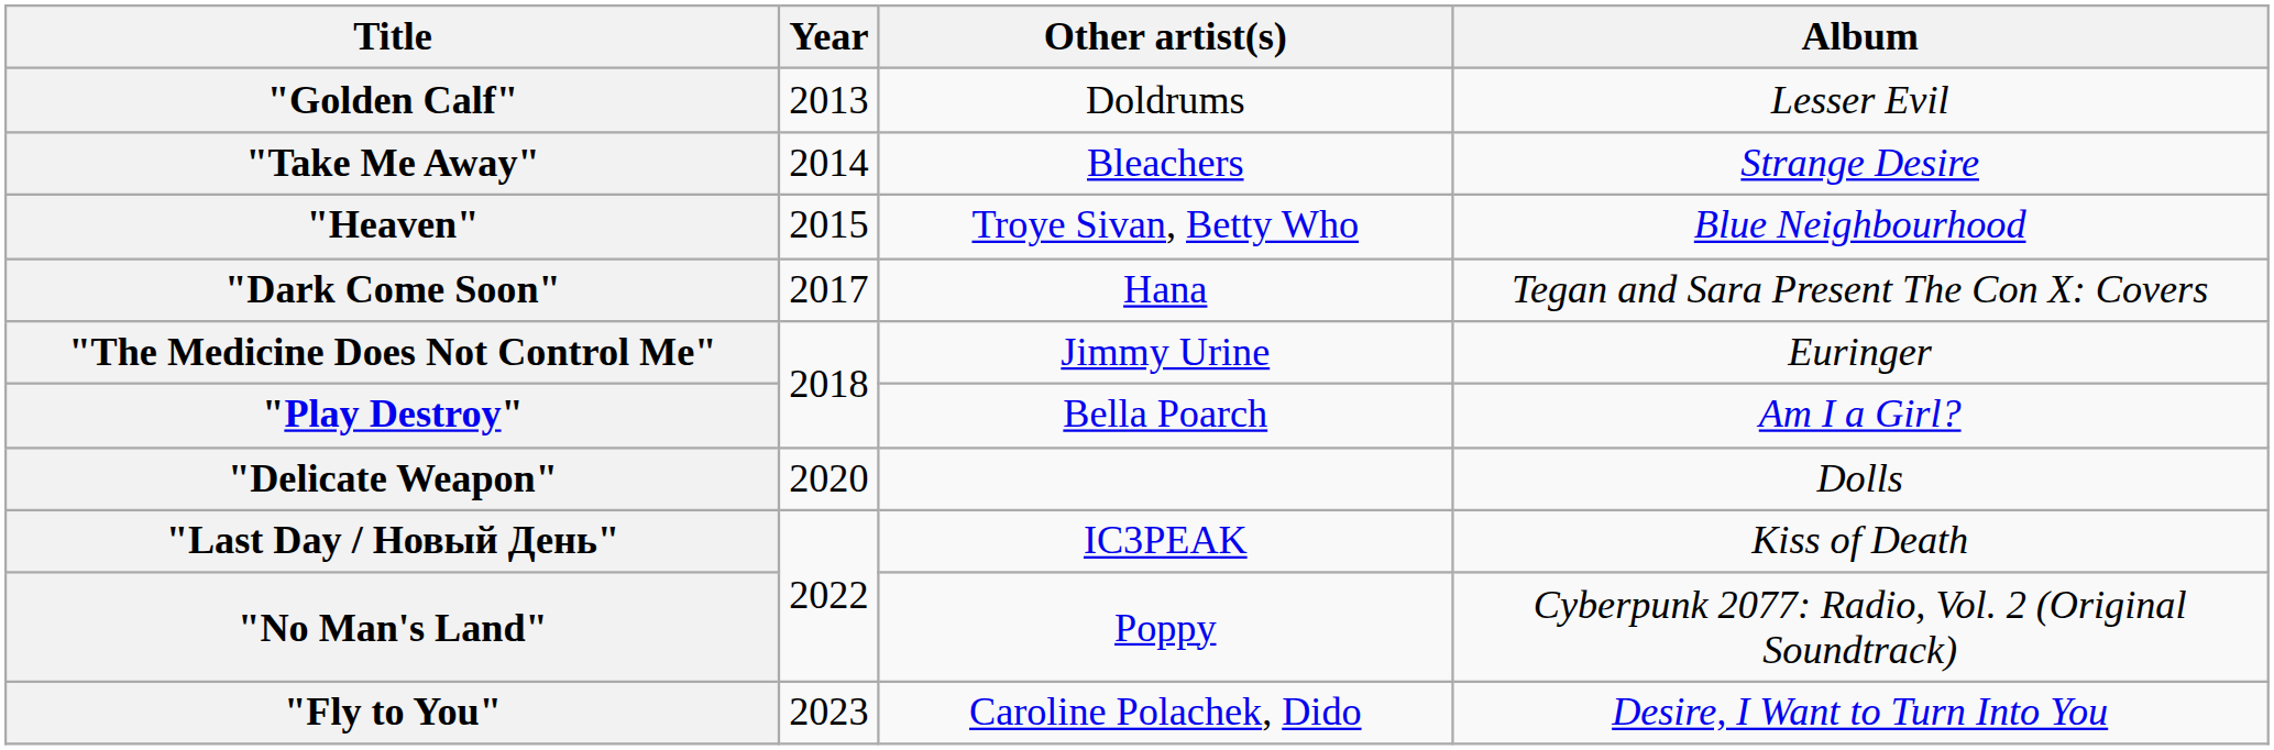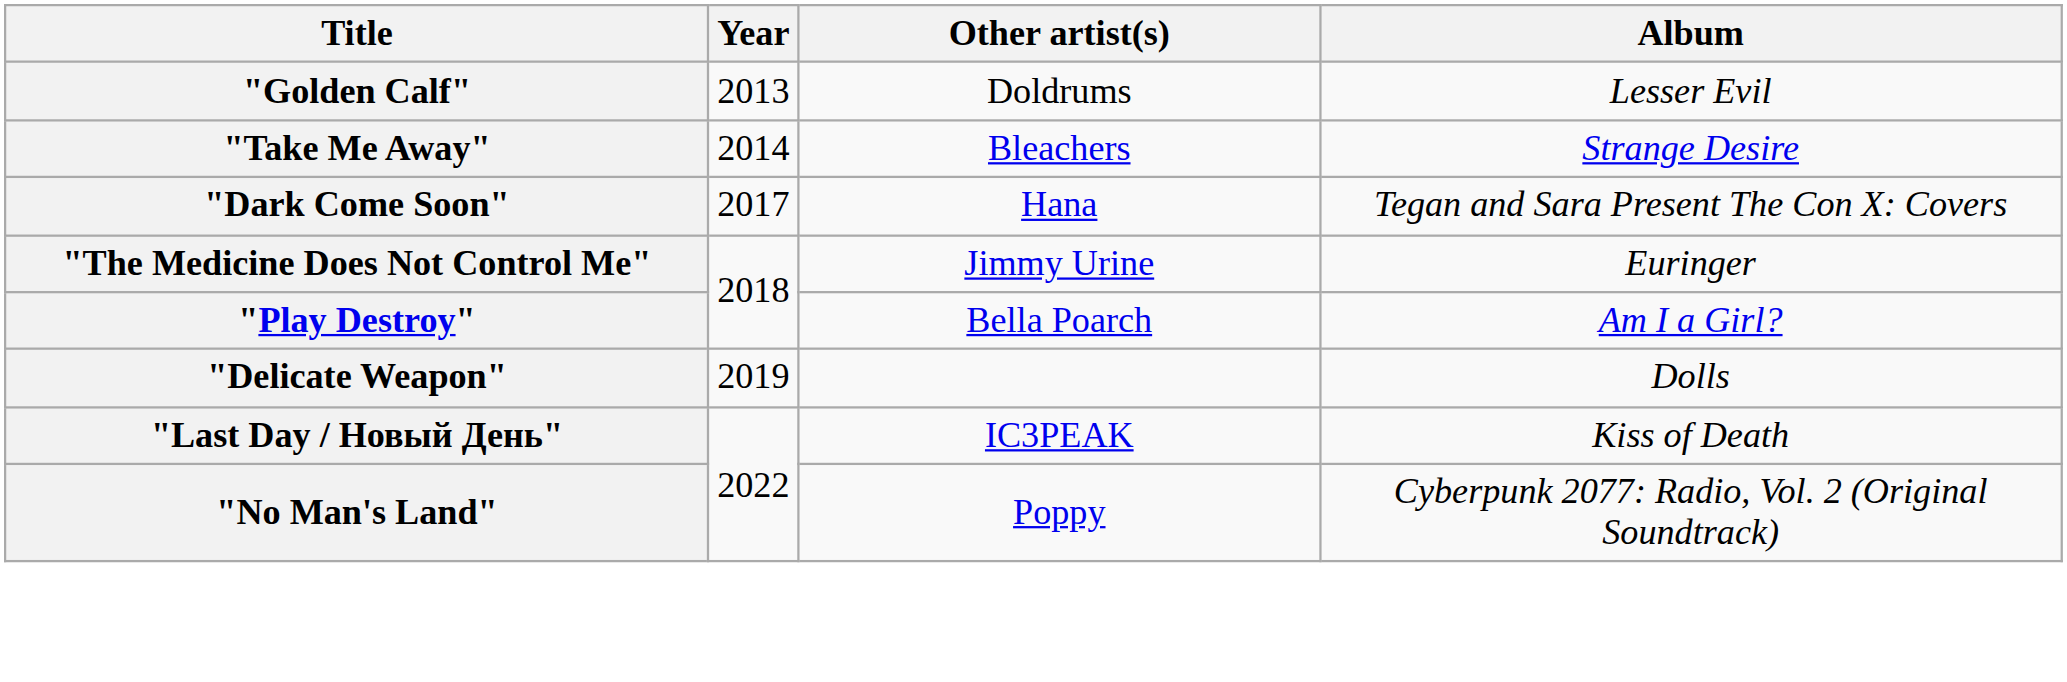- row: "Heaven" | 2015 | Troye Sivan, Betty Who | Blue Neighbourhood
"Delicate Weapon" | Year: 2020 -> 2019
- row: "Fly to You" | 2023 | Caroline Polachek, Dido | Desire, I Want to Turn Into You
